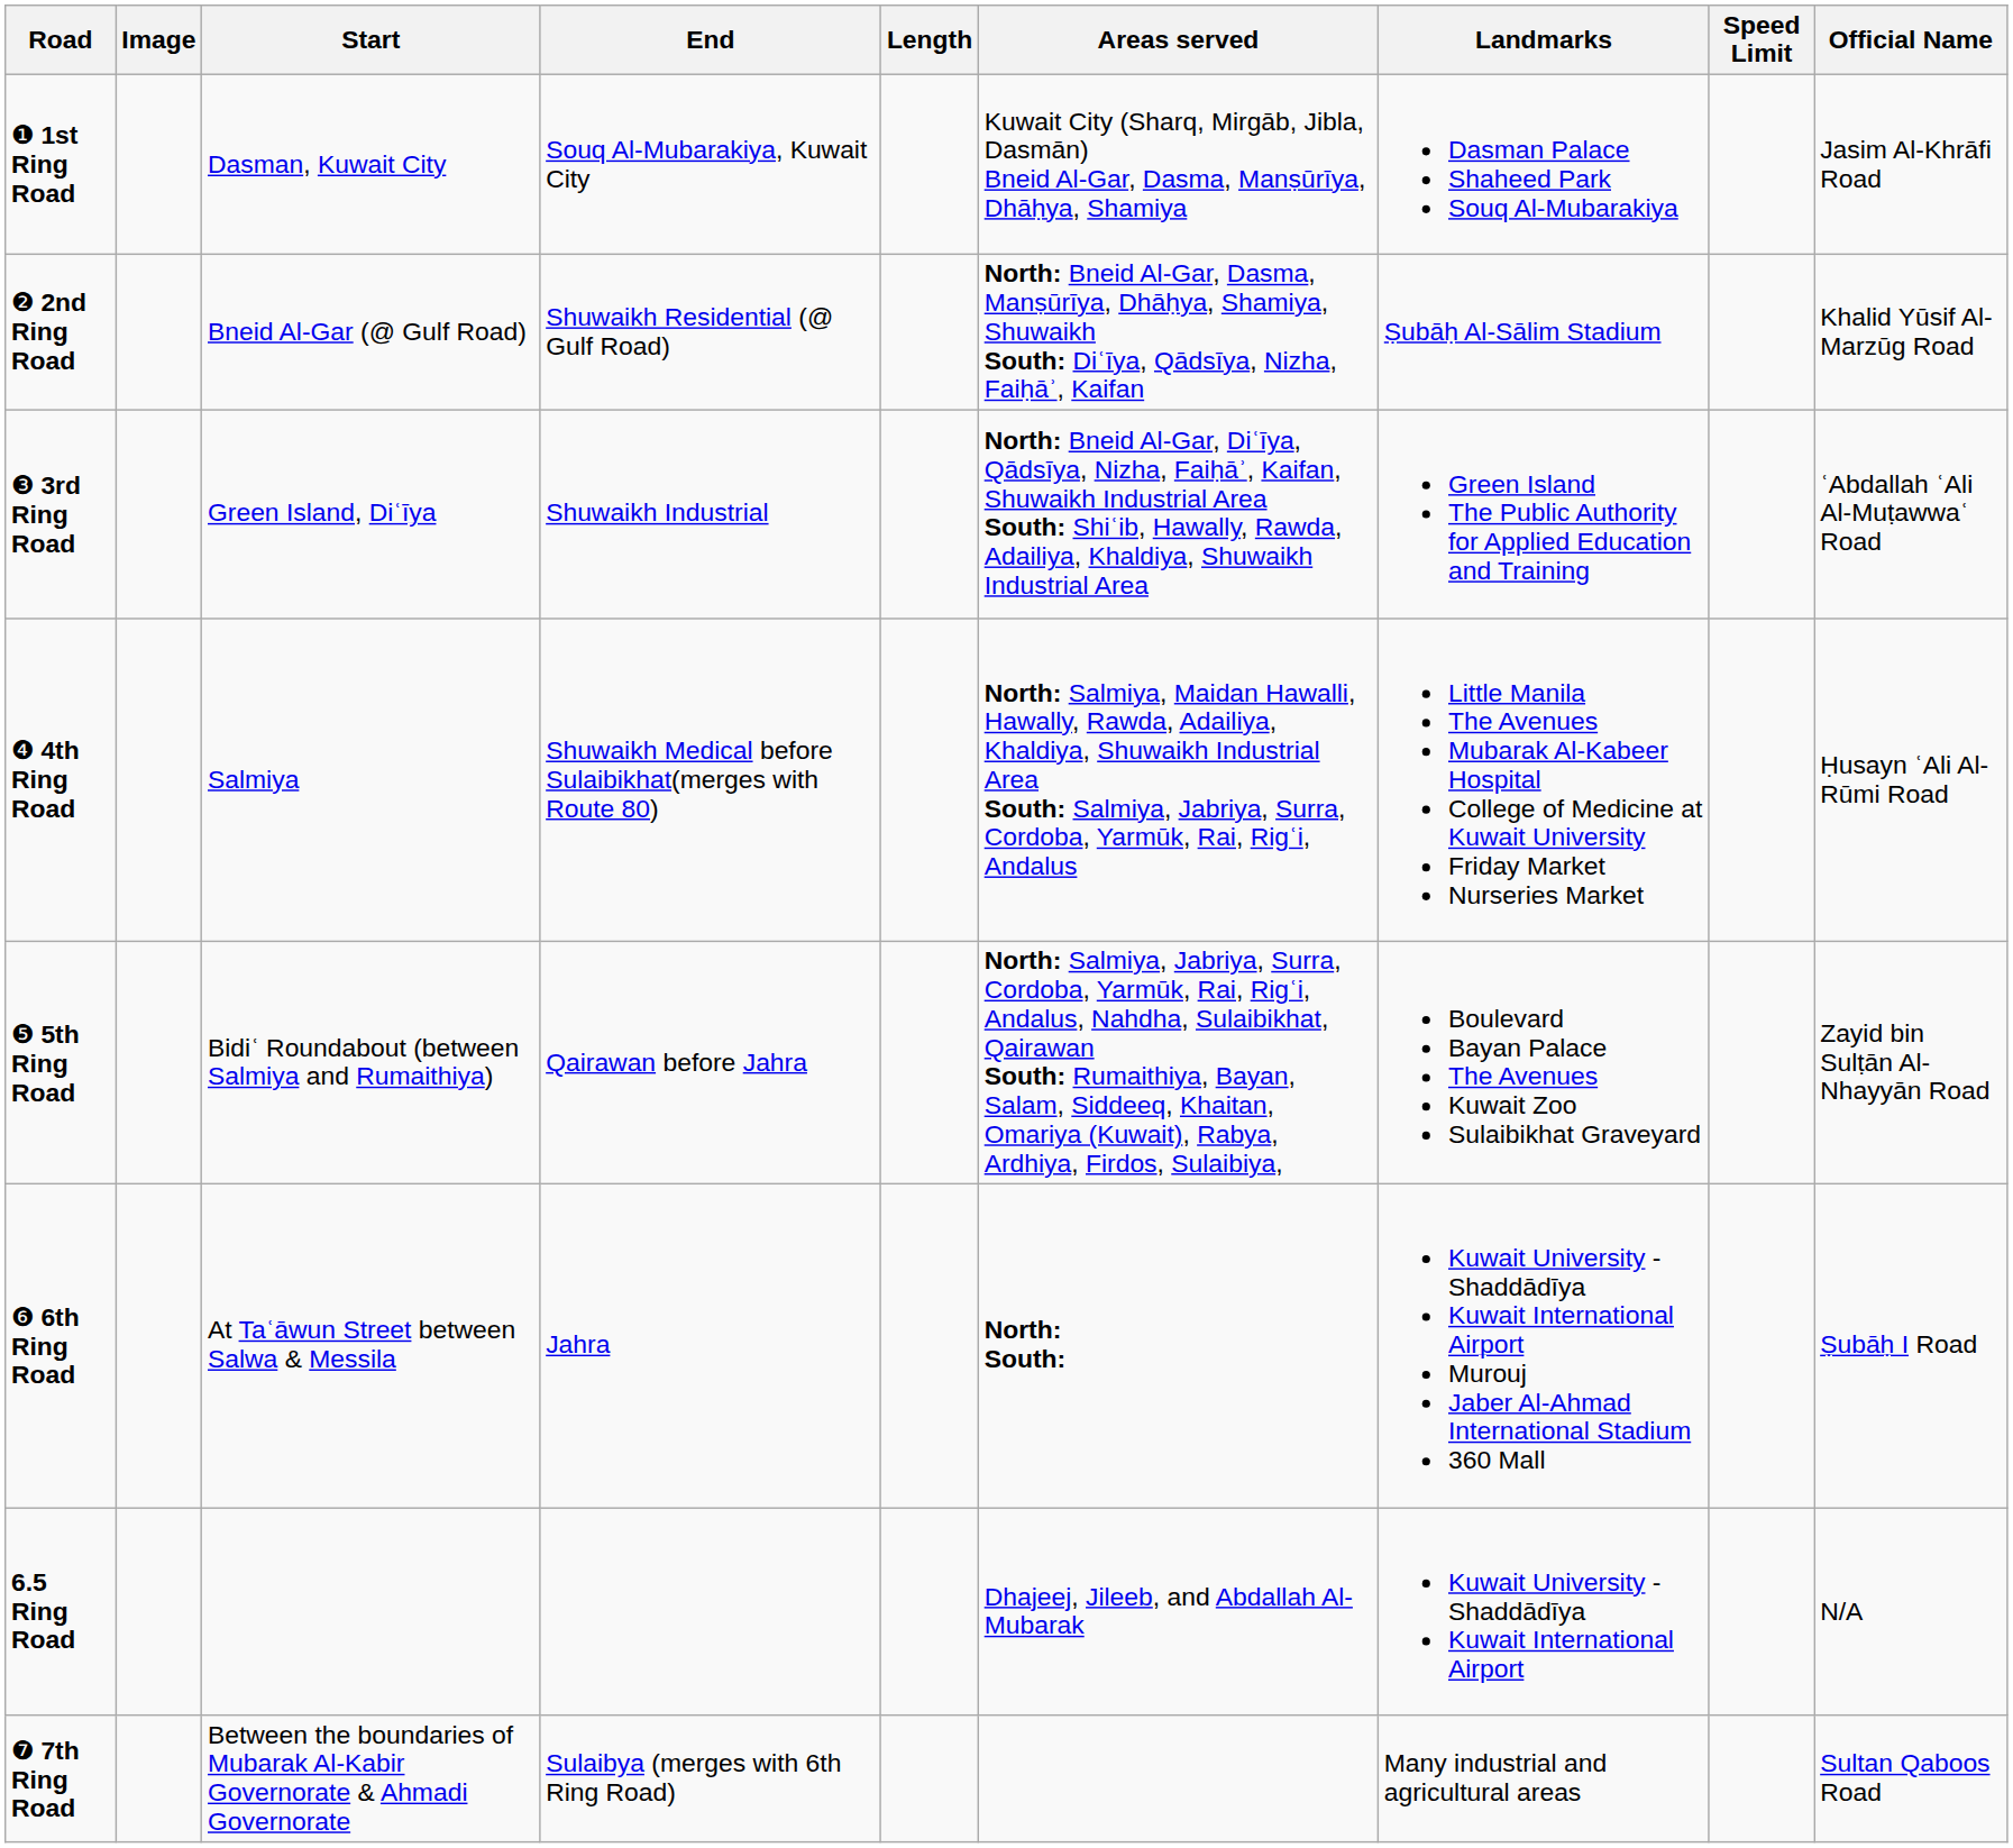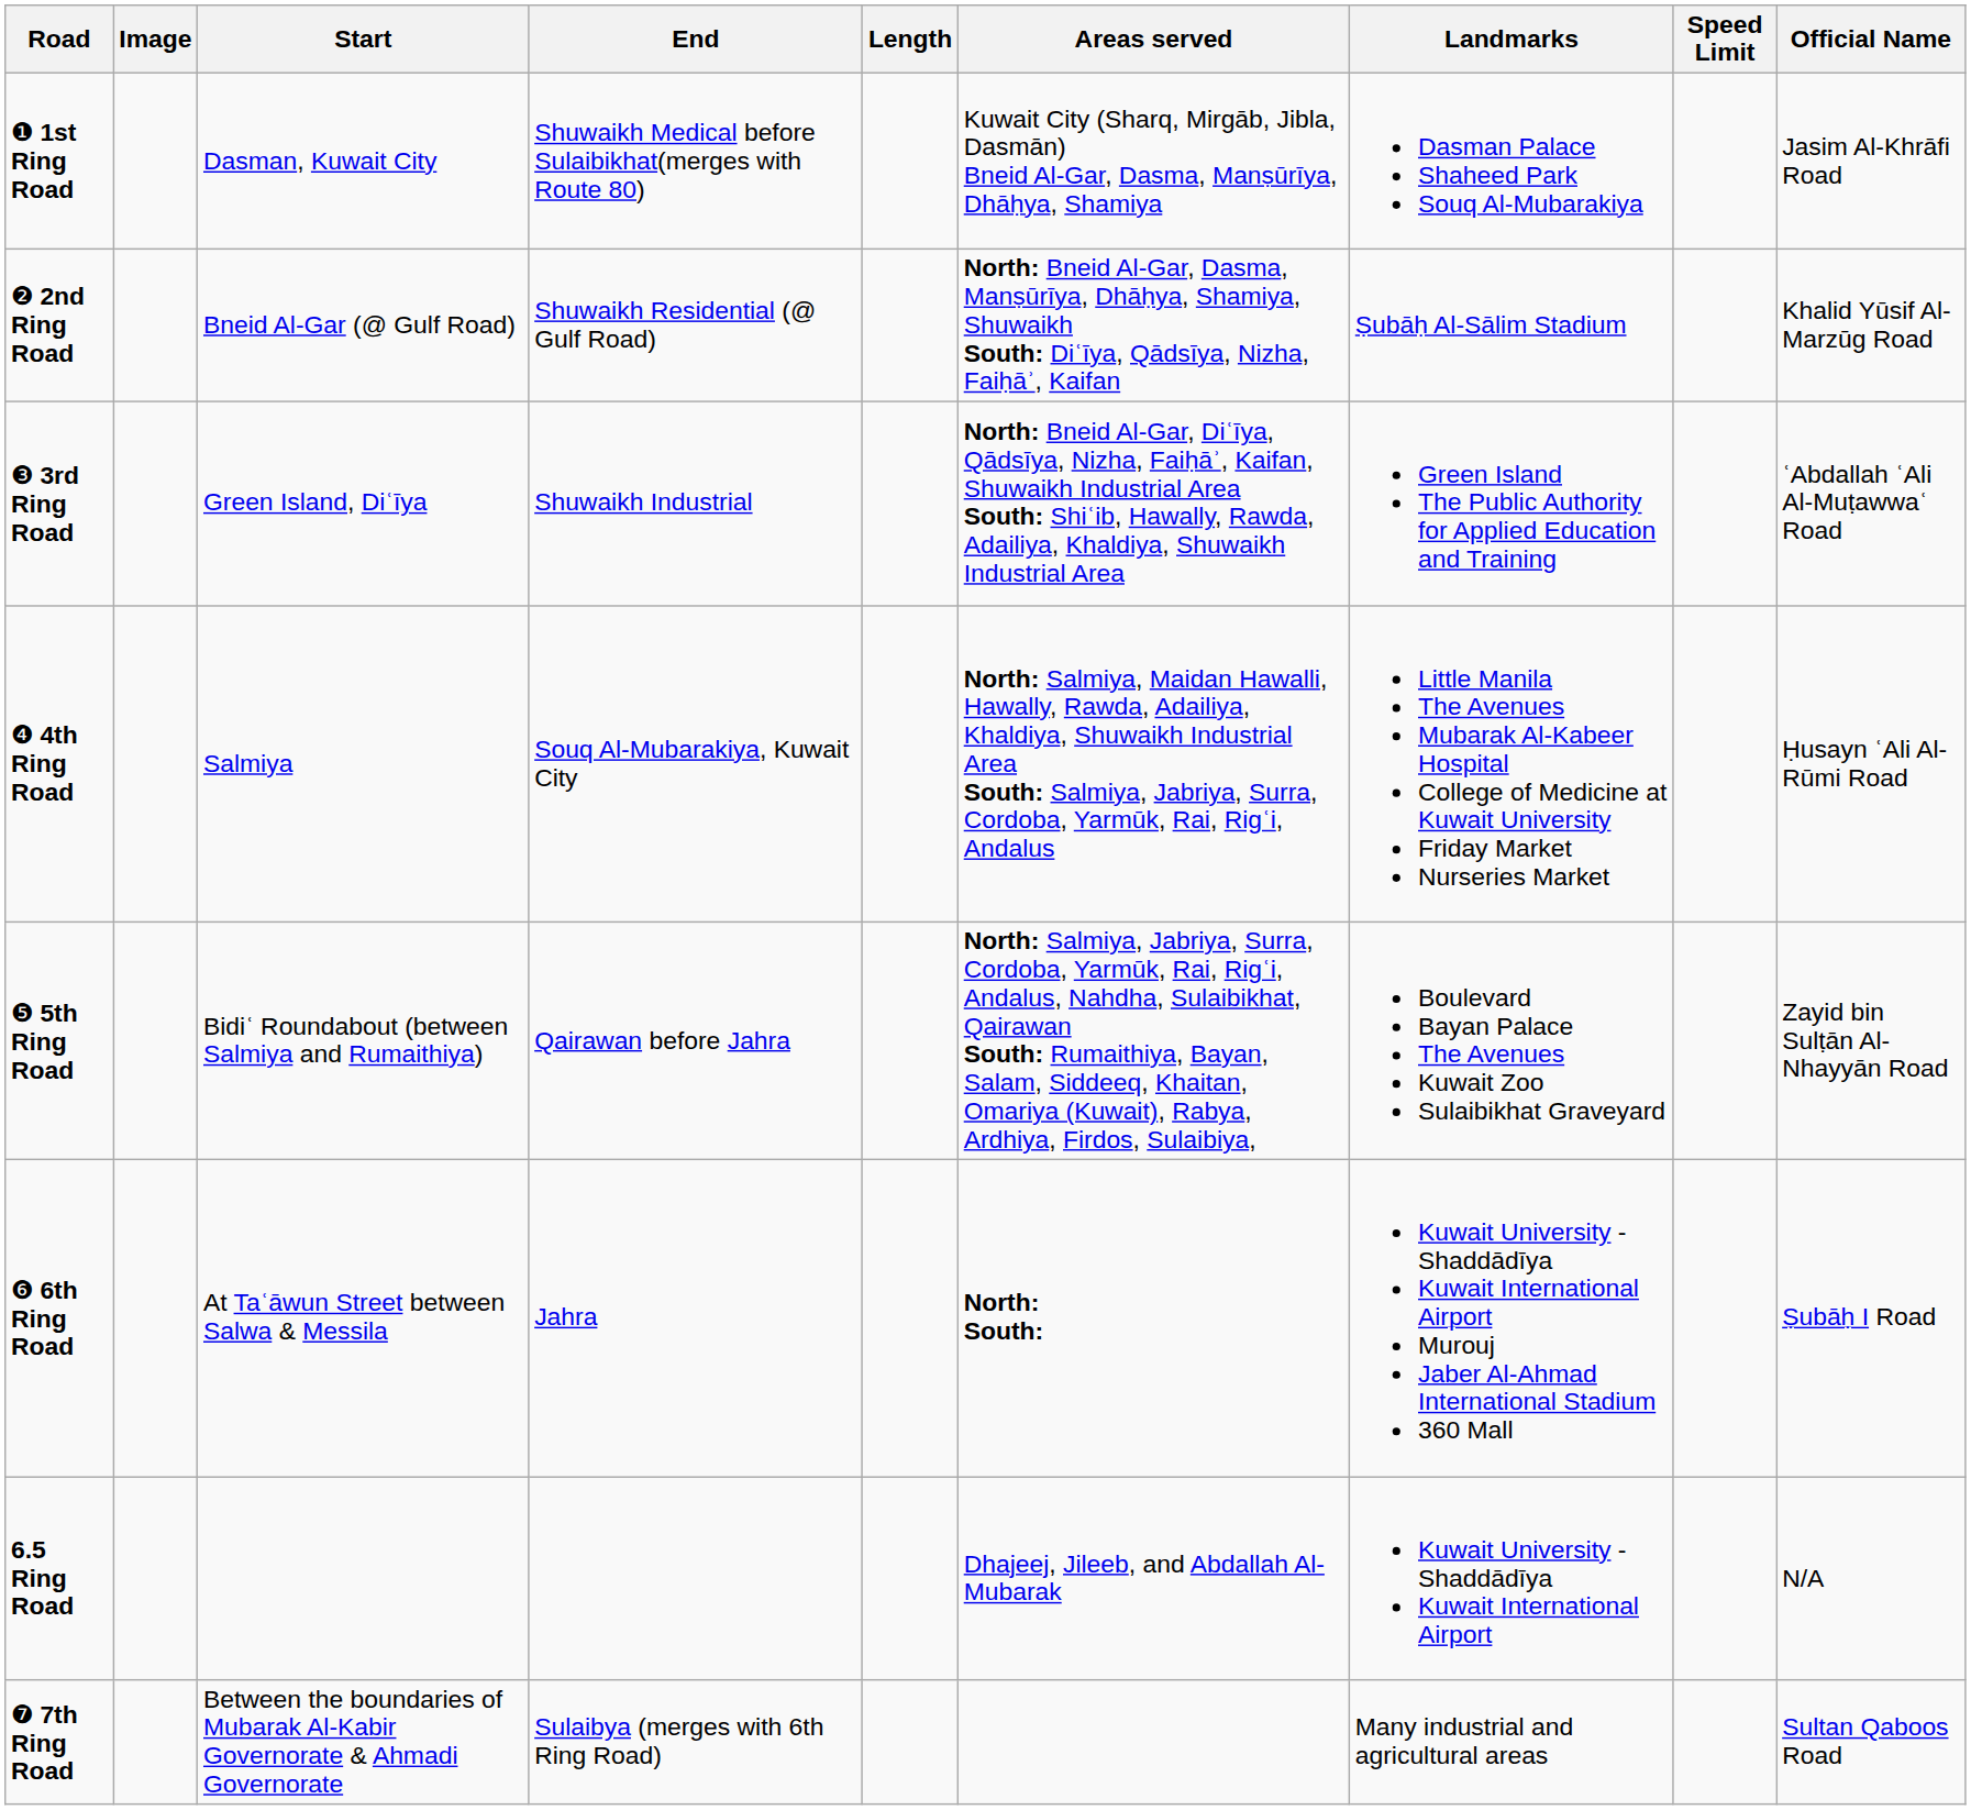❶ 1st Ring Road | End: Souq Al-Mubarakiya, Kuwait City -> Shuwaikh Medical before Sulaibikhat(merges with Route 80)
❹ 4th Ring Road | End: Shuwaikh Medical before Sulaibikhat(merges with Route 80) -> Souq Al-Mubarakiya, Kuwait City
